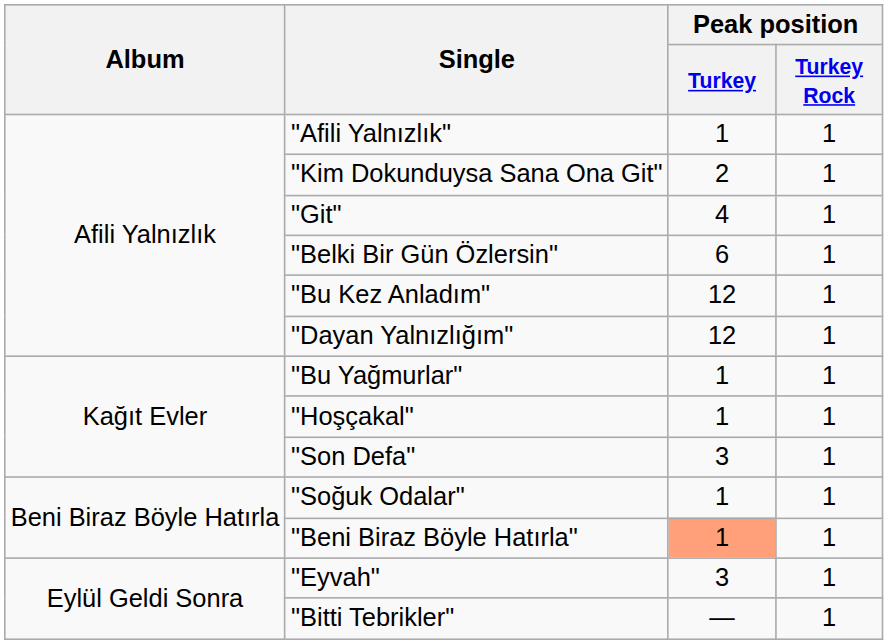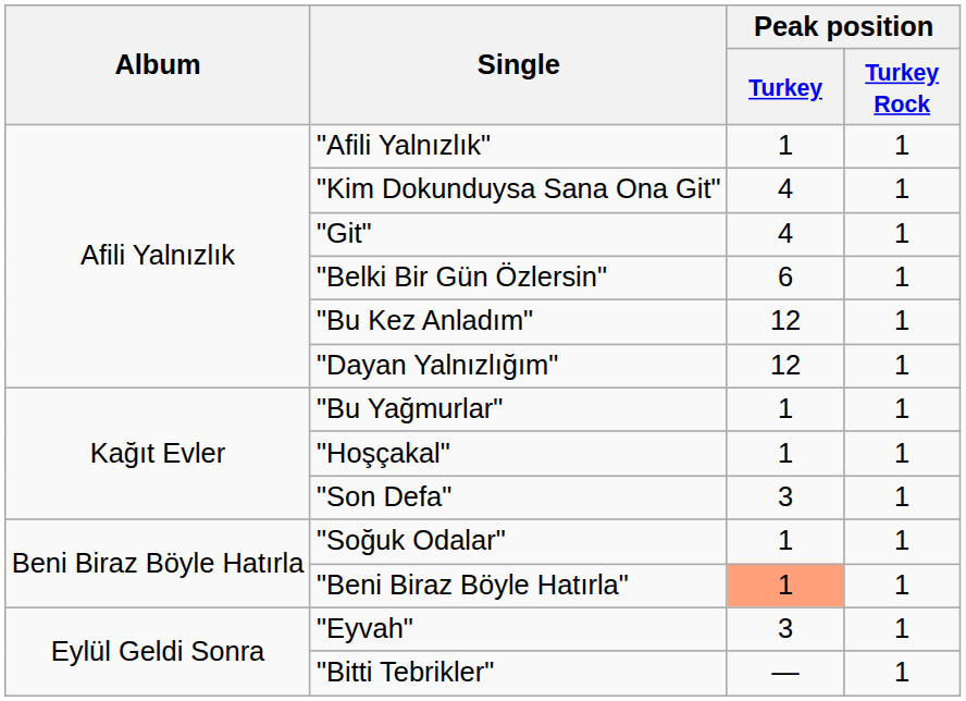"Kim Dokunduysa Sana Ona Git" | Peak position / Turkey: 2 -> 4
